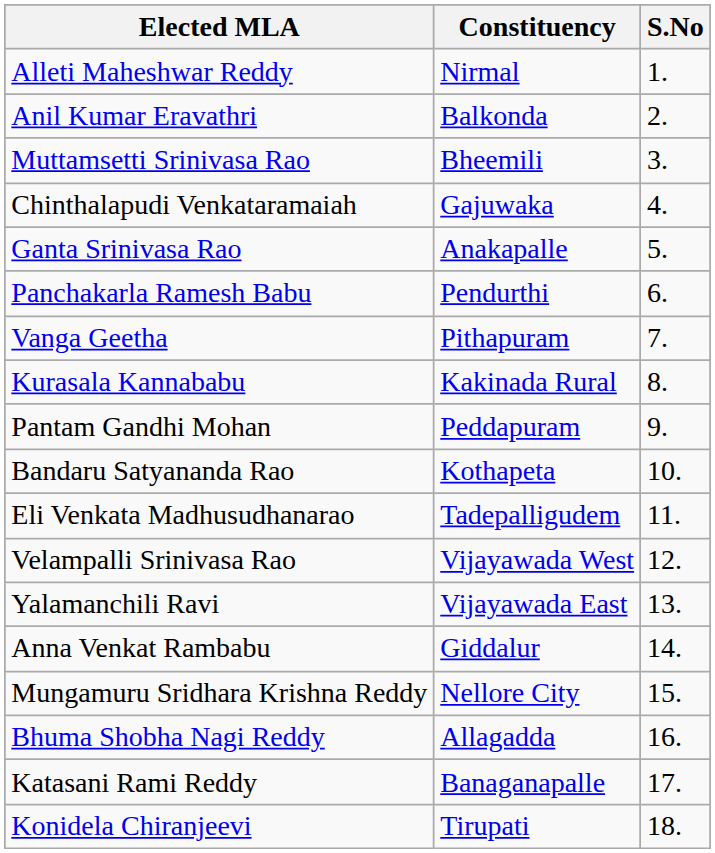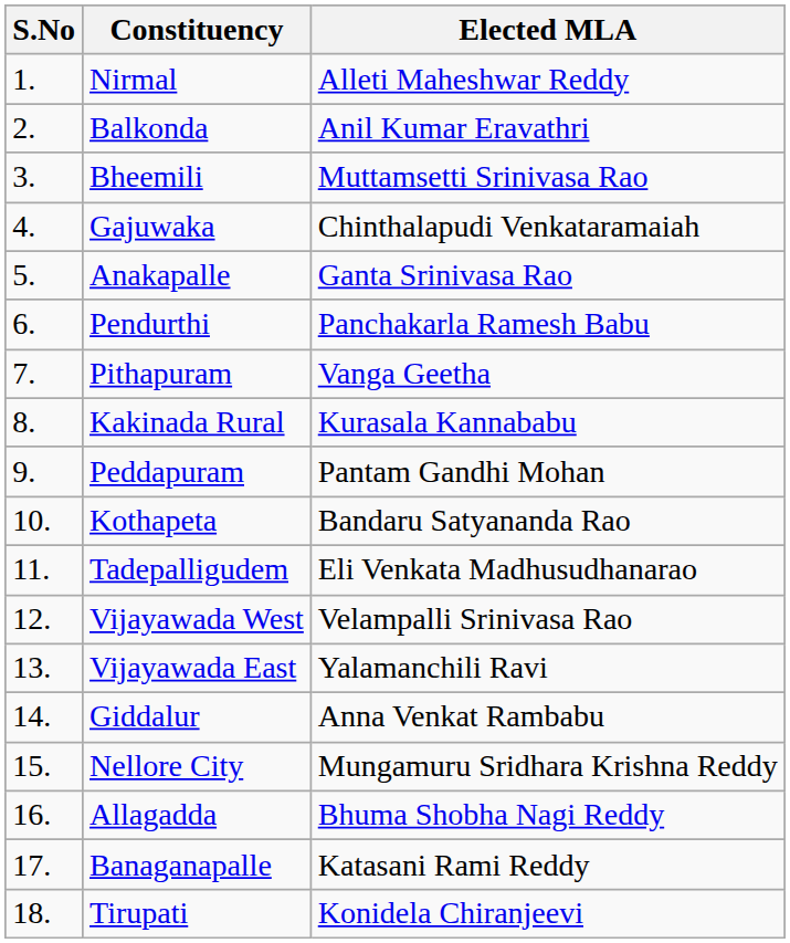columns swapped: S.No <-> Elected MLA
